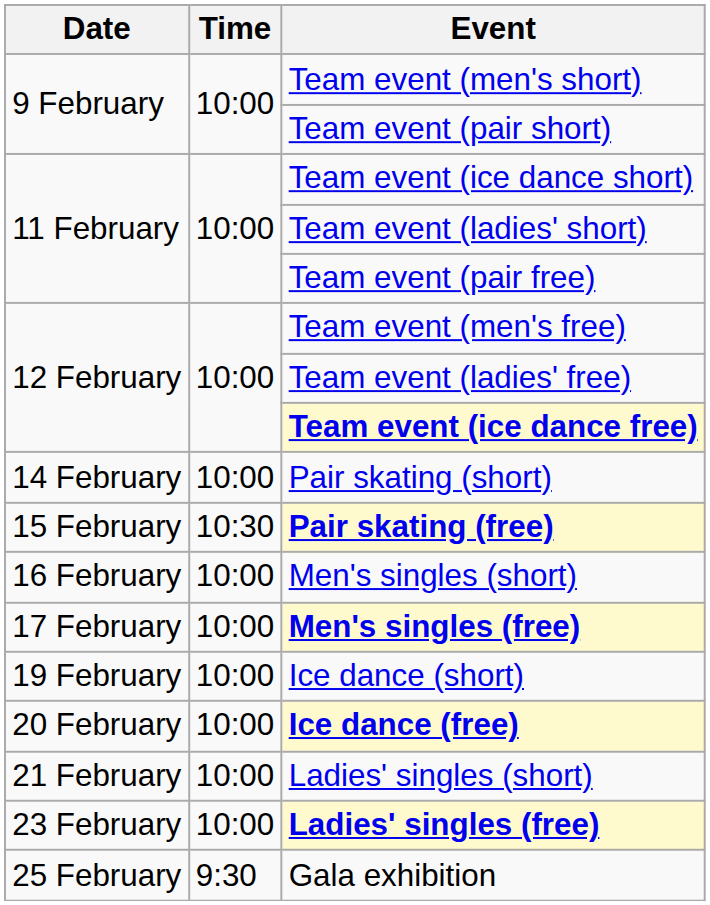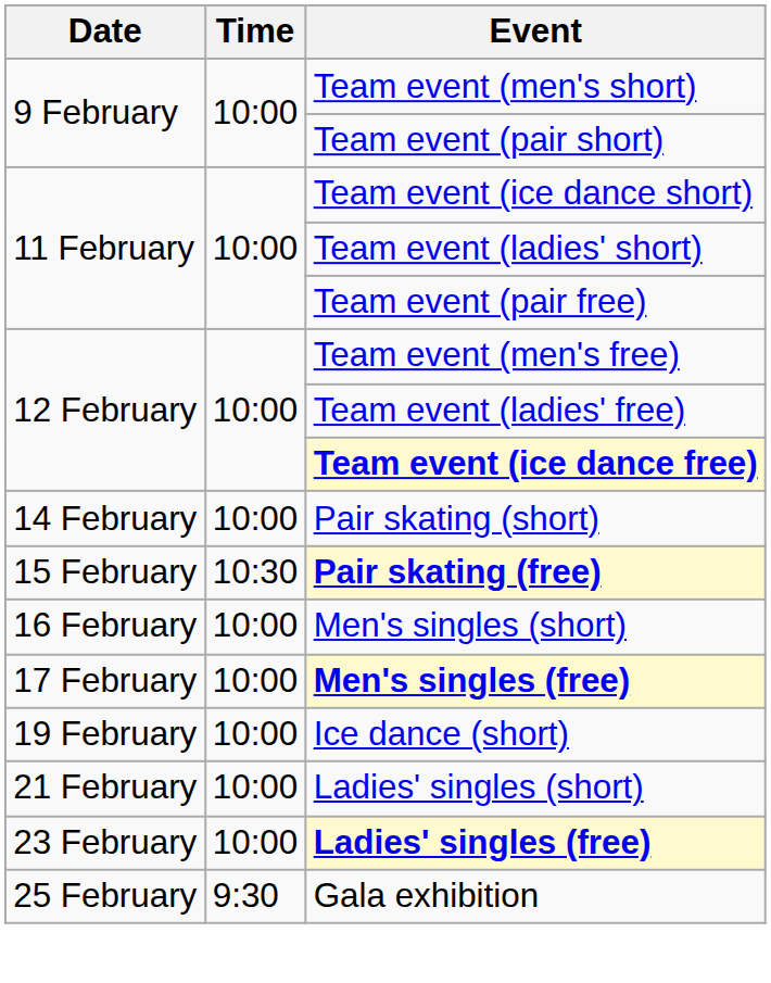- row: 20 February | 10:00 | Ice dance (free)
